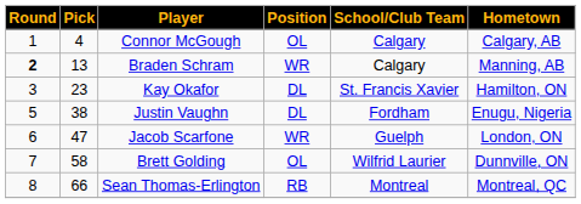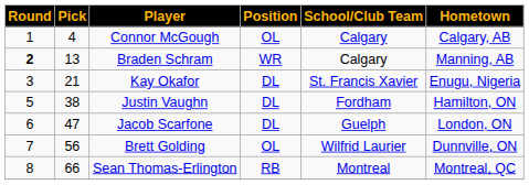Kay Okafor | Pick: 23 -> 21
Kay Okafor | Hometown: Hamilton, ON -> Enugu, Nigeria
Justin Vaughn | Hometown: Enugu, Nigeria -> Hamilton, ON
Jacob Scarfone | Position: WR -> DL
Brett Golding | Pick: 58 -> 56
